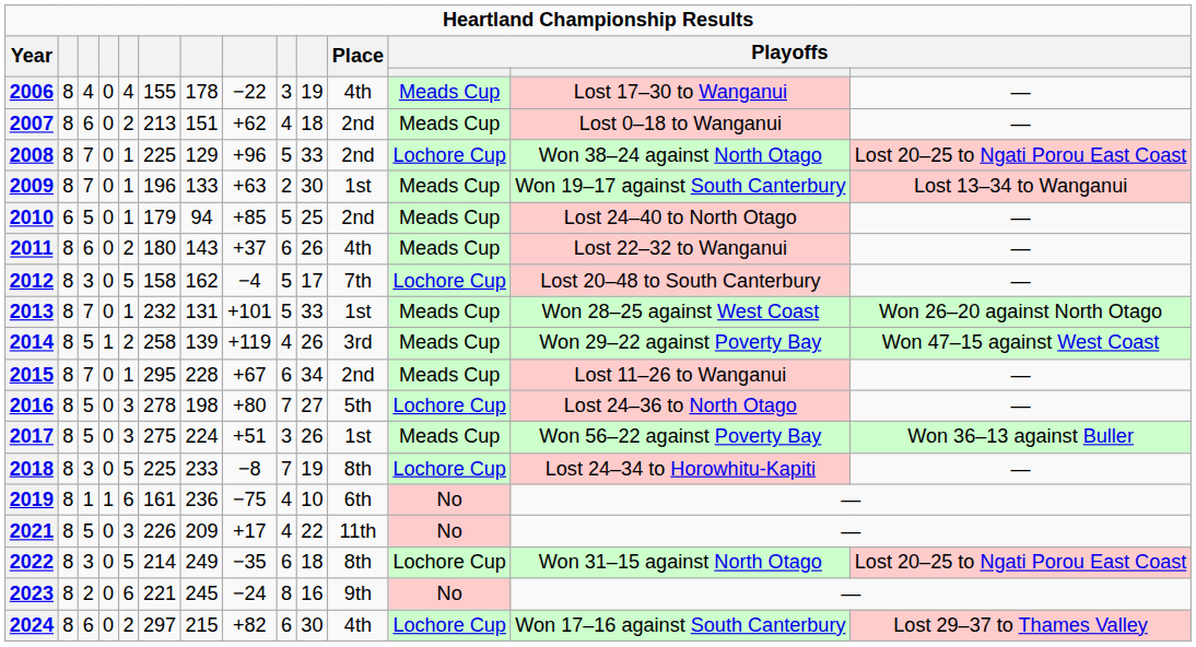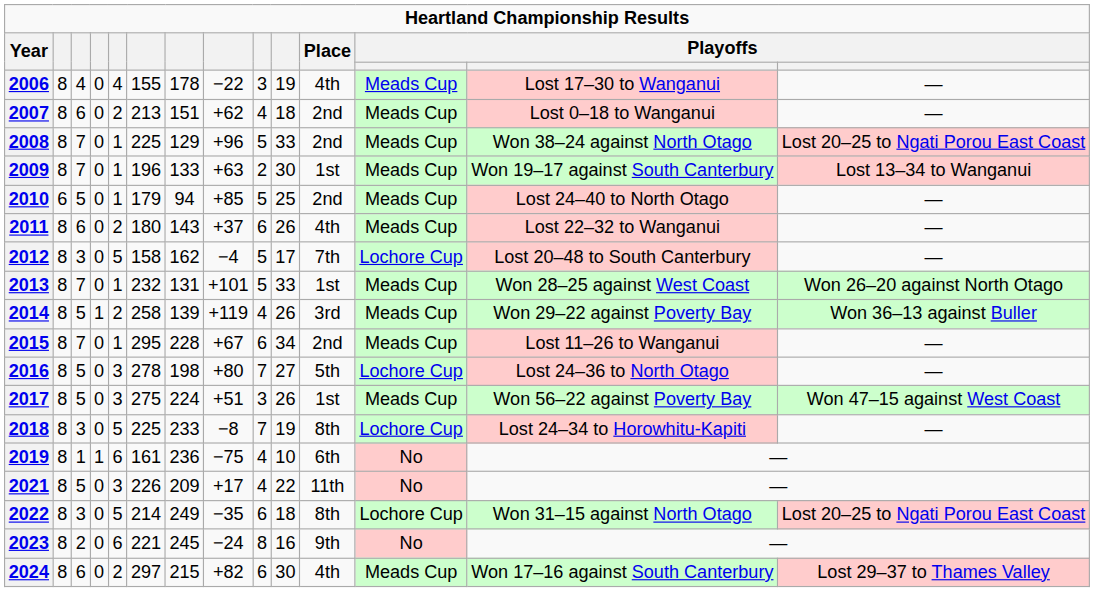2008 | column 12: Lochore Cup -> Meads Cup
2014 | column 14: Won 47–15 against West Coast -> Won 36–13 against Buller
2017 | column 14: Won 36–13 against Buller -> Won 47–15 against West Coast
2024 | column 12: Lochore Cup -> Meads Cup
